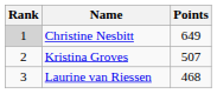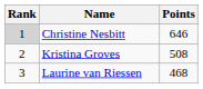Christine Nesbitt | Points: 649 -> 646
Kristina Groves | Points: 507 -> 508
